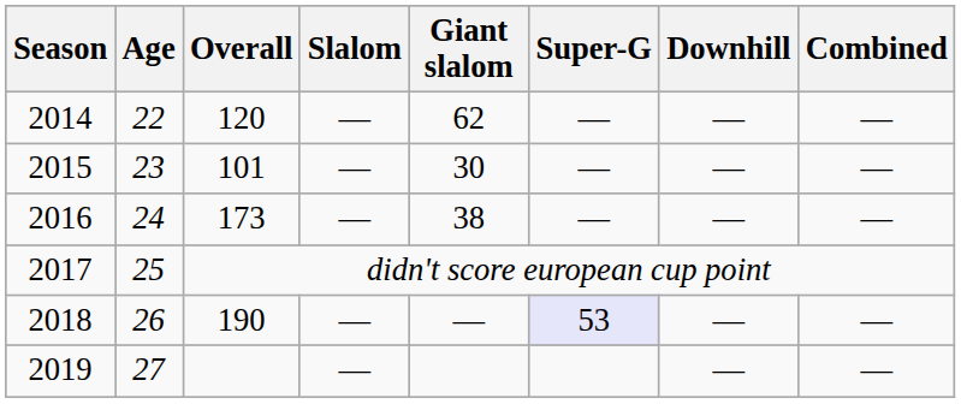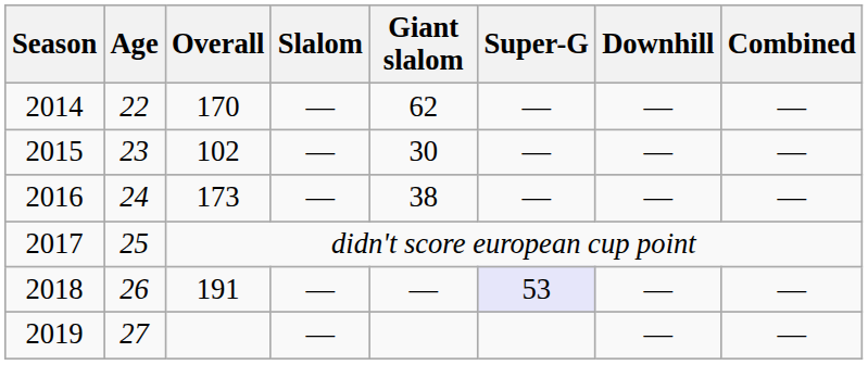2014 | Overall: 120 -> 170
2015 | Overall: 101 -> 102
2018 | Overall: 190 -> 191
